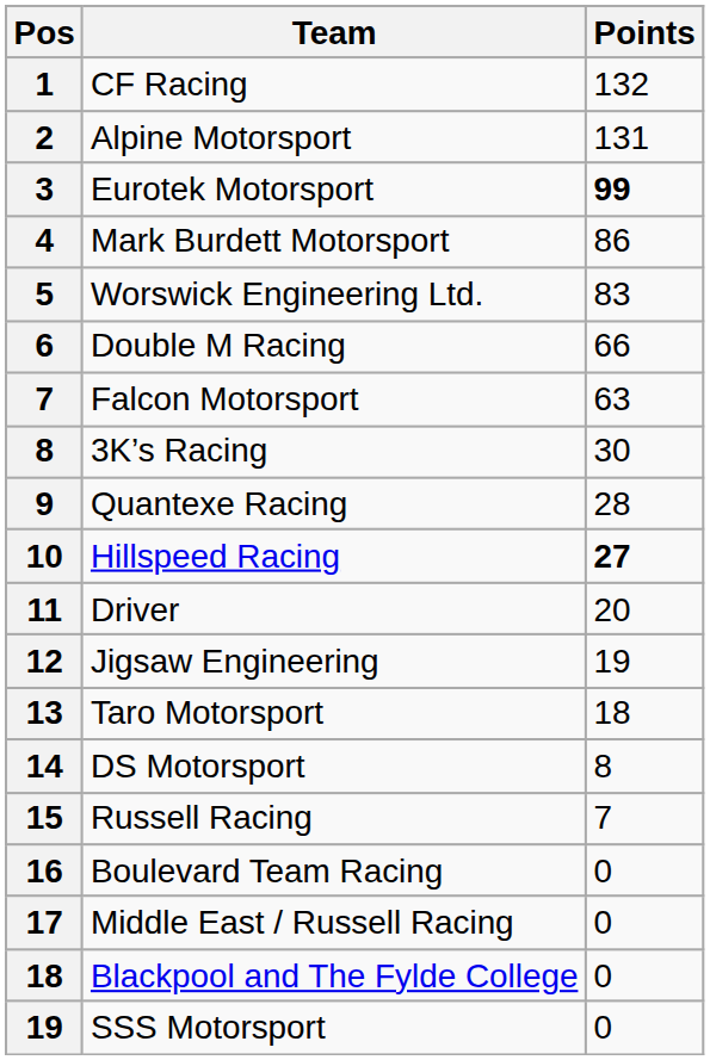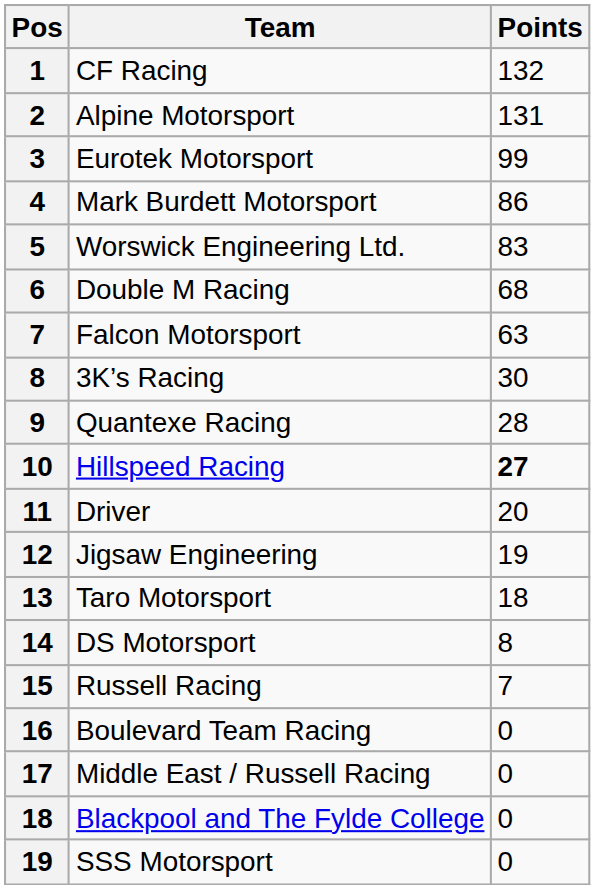Eurotek Motorsport | Points: bold -> normal
Double M Racing | Points: 66 -> 68
